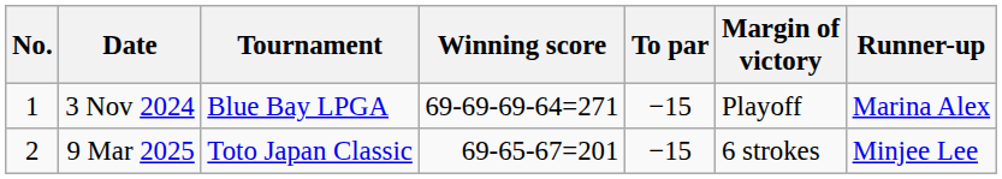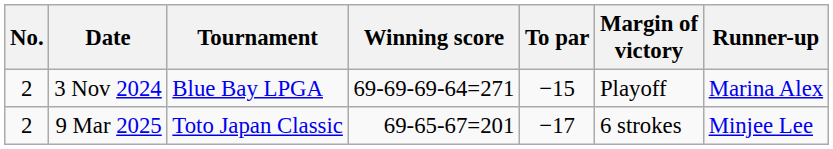3 Nov 2024 | No.: 1 -> 2
9 Mar 2025 | To par: −15 -> −17
